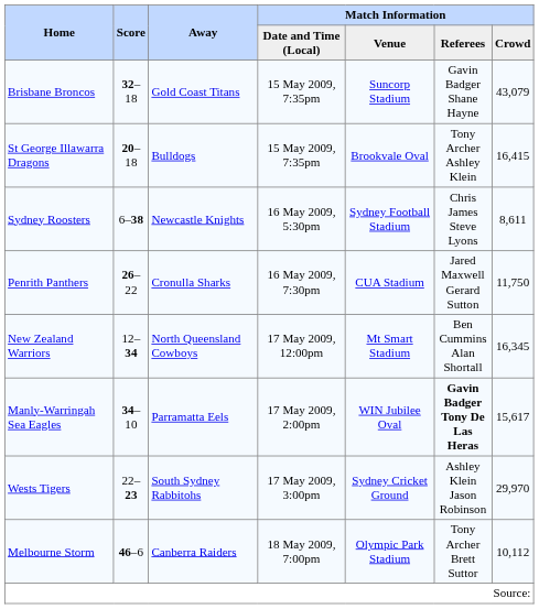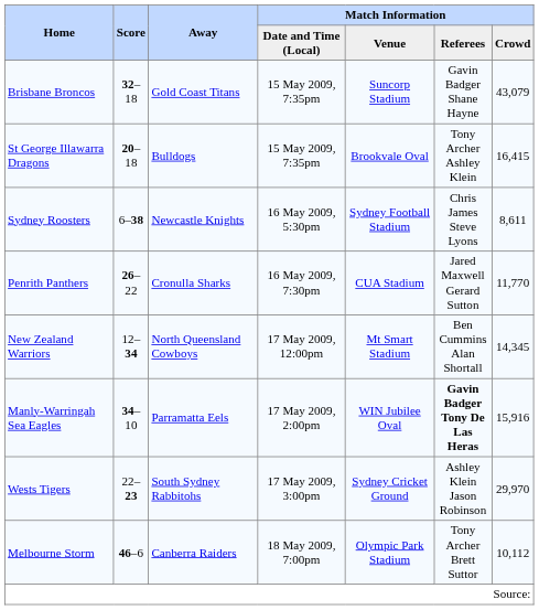Penrith Panthers | Match Information / Crowd: 11,750 -> 11,770
New Zealand Warriors | Match Information / Crowd: 16,345 -> 14,345
Manly-Warringah Sea Eagles | Match Information / Crowd: 15,617 -> 15,916
